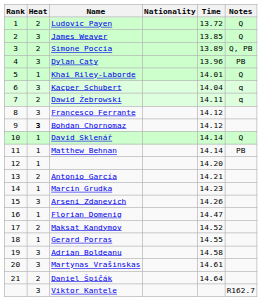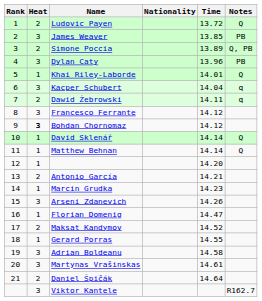James Weaver | Notes: Q -> PB
Matthew Behnan | Notes: PB -> Q
